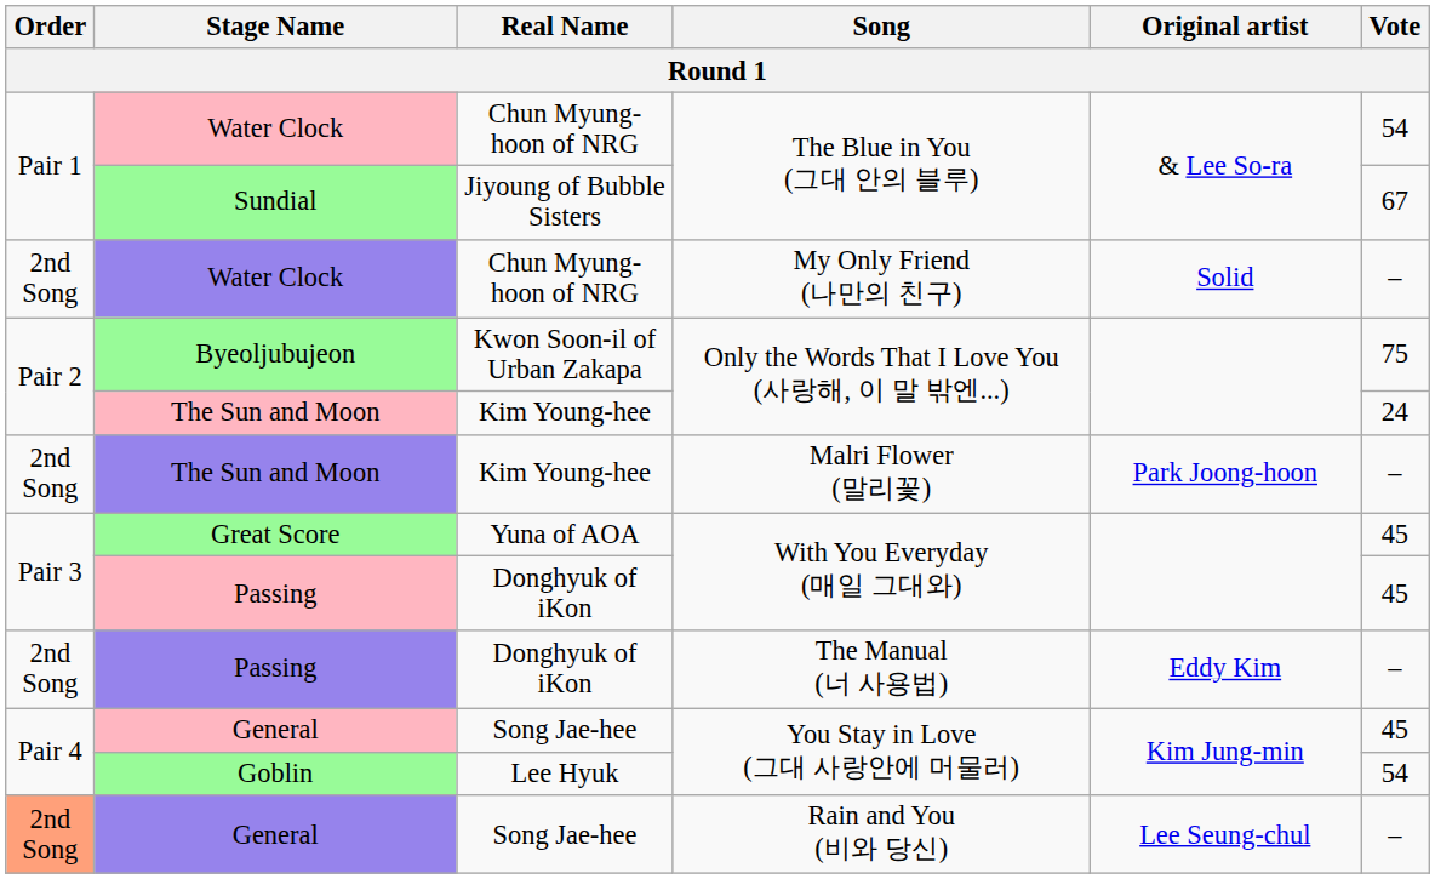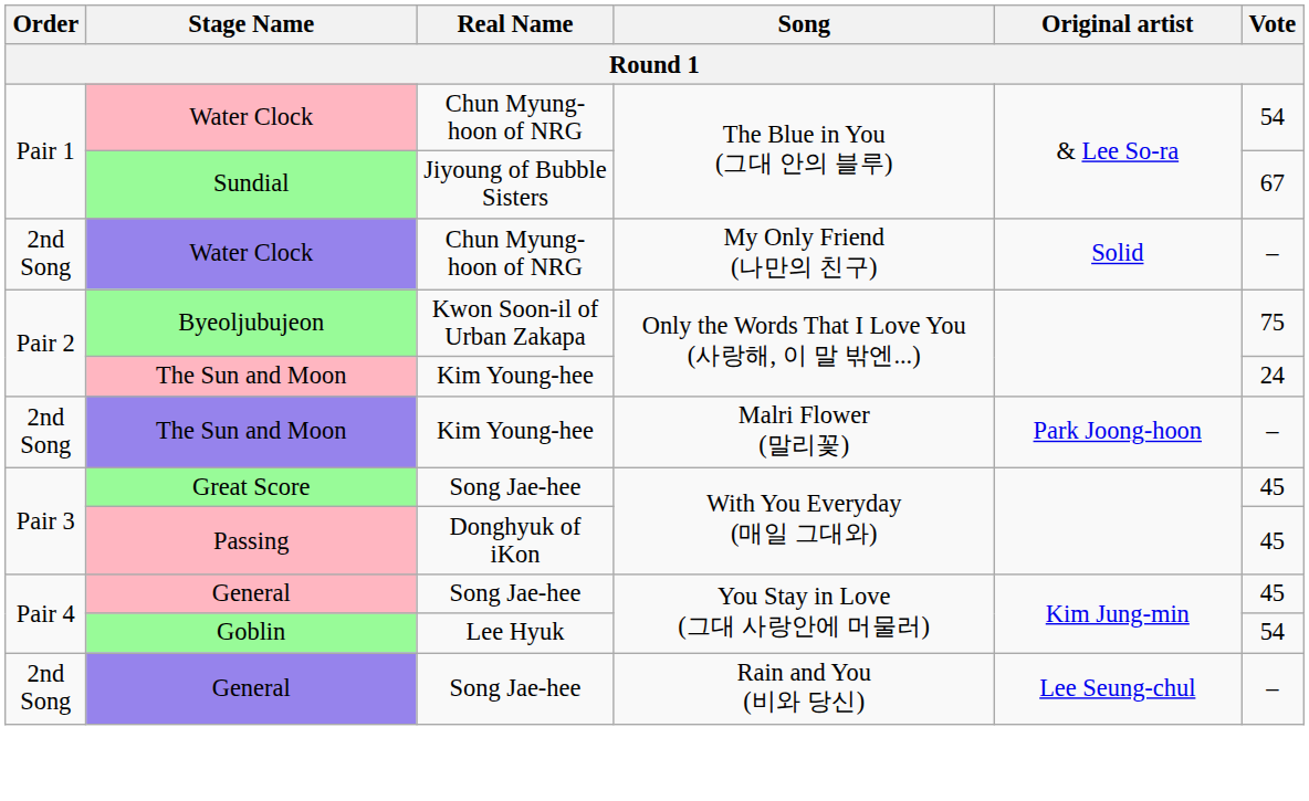Great Score | Real Name: Yuna of AOA -> Song Jae-hee
- row: 2nd Song | Passing | Donghyuk of iKon | The Manual (너 사용법) | Eddy Kim | –
General / Rain and You (비와 당신) | Order: lightsalmon background -> no background
